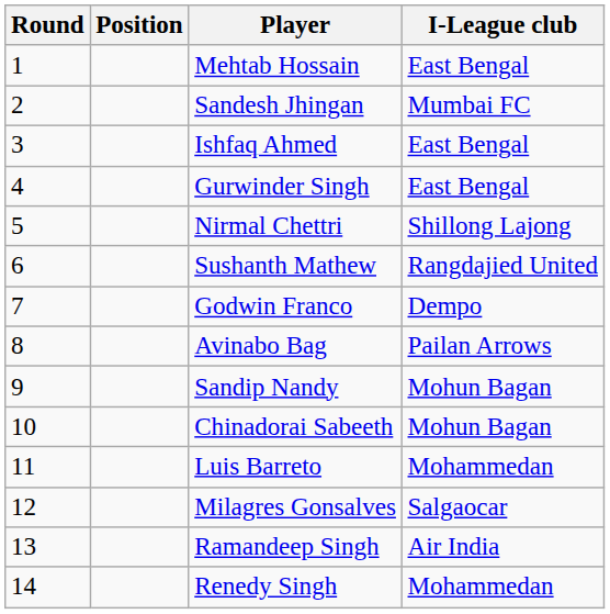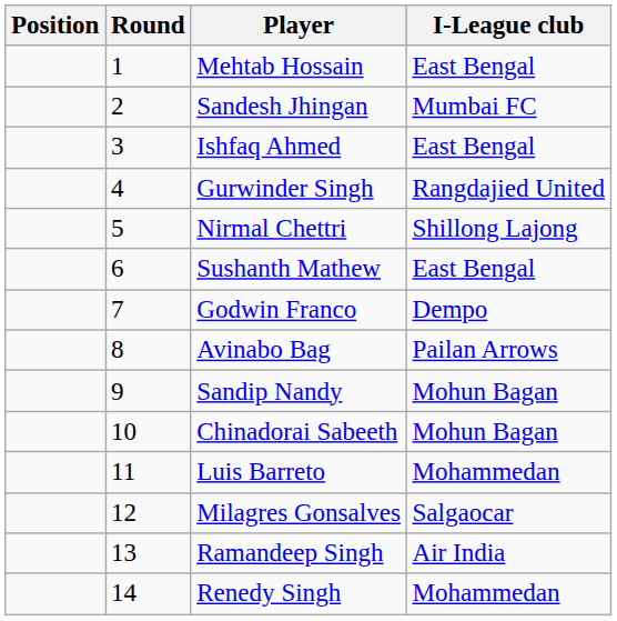columns swapped: Round <-> Position
Gurwinder Singh | I-League club: East Bengal -> Rangdajied United
Sushanth Mathew | I-League club: Rangdajied United -> East Bengal
